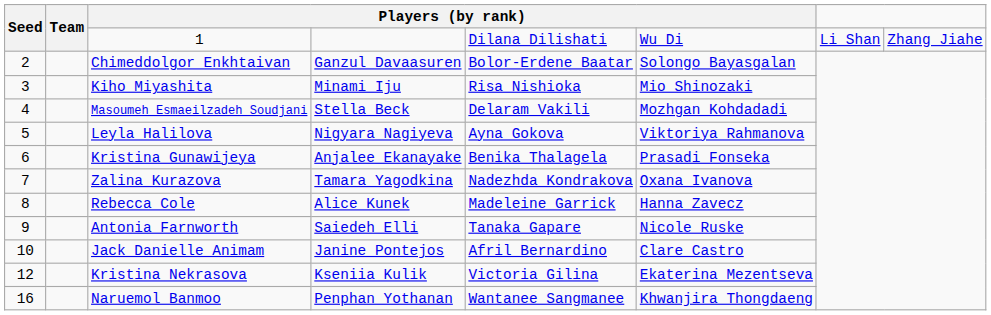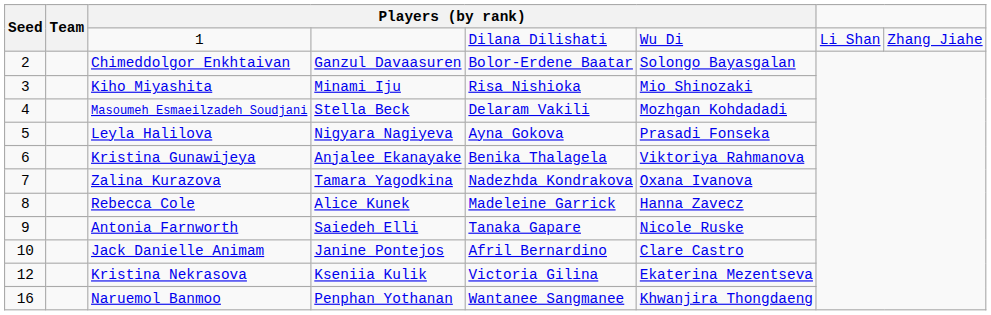Leyla Halilova | column 6: Viktoriya Rahmanova -> Prasadi Fonseka
Kristina Gunawijeya | column 6: Prasadi Fonseka -> Viktoriya Rahmanova
